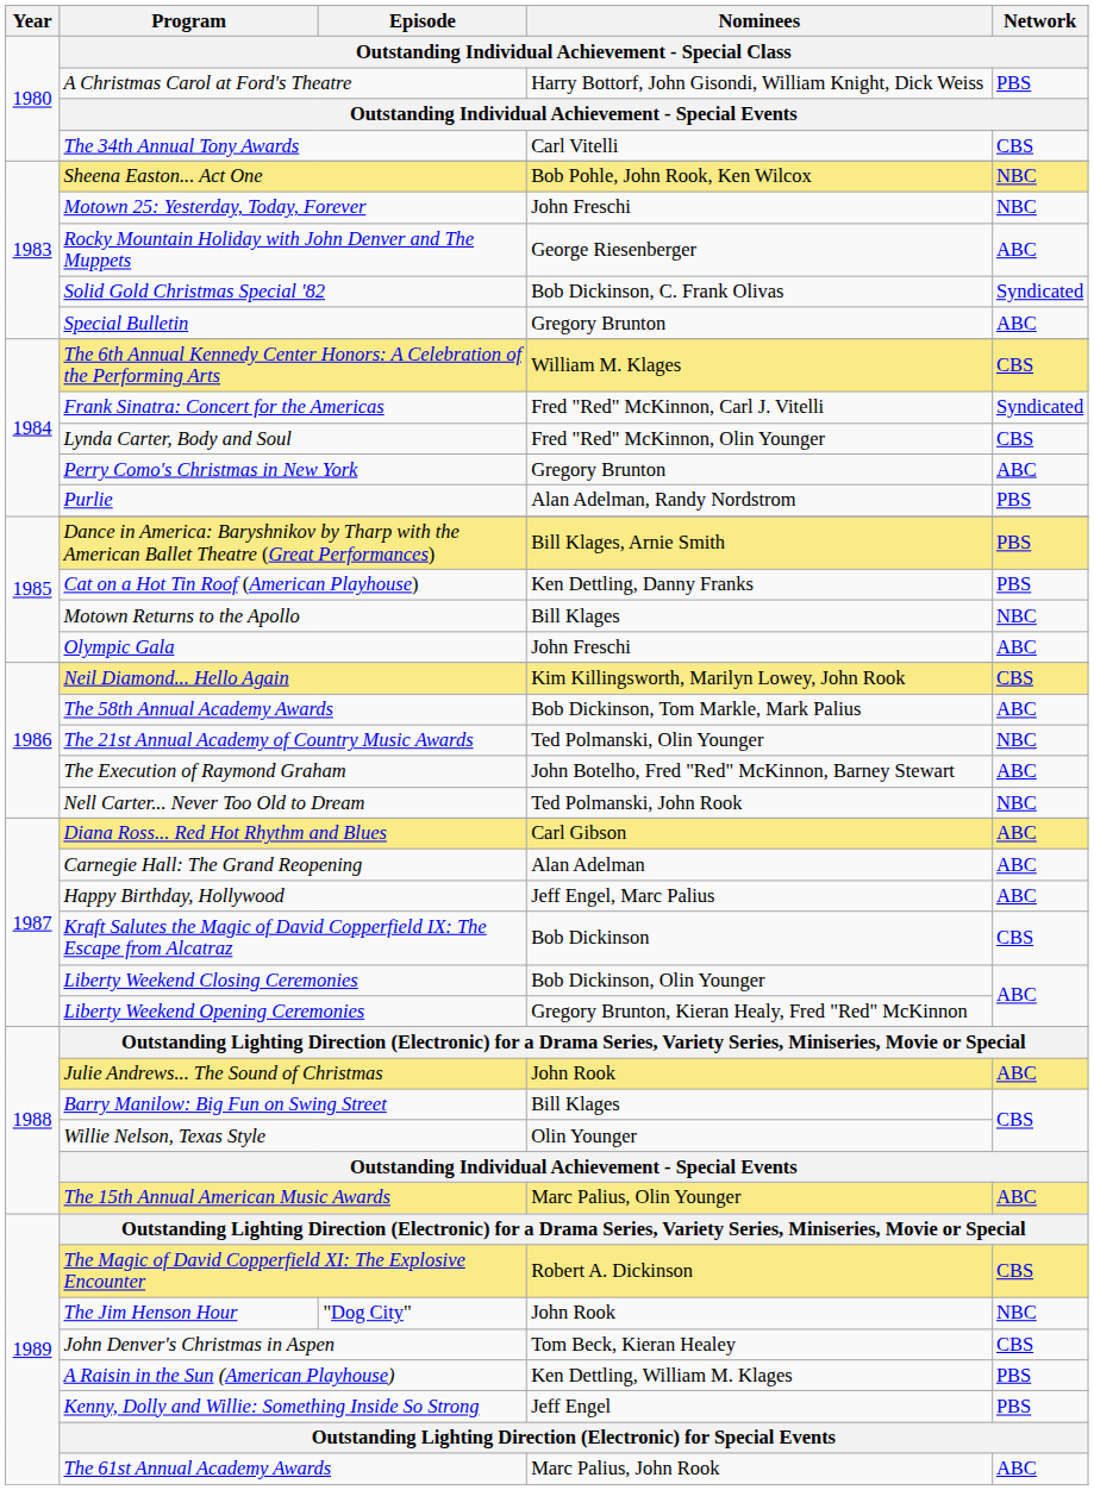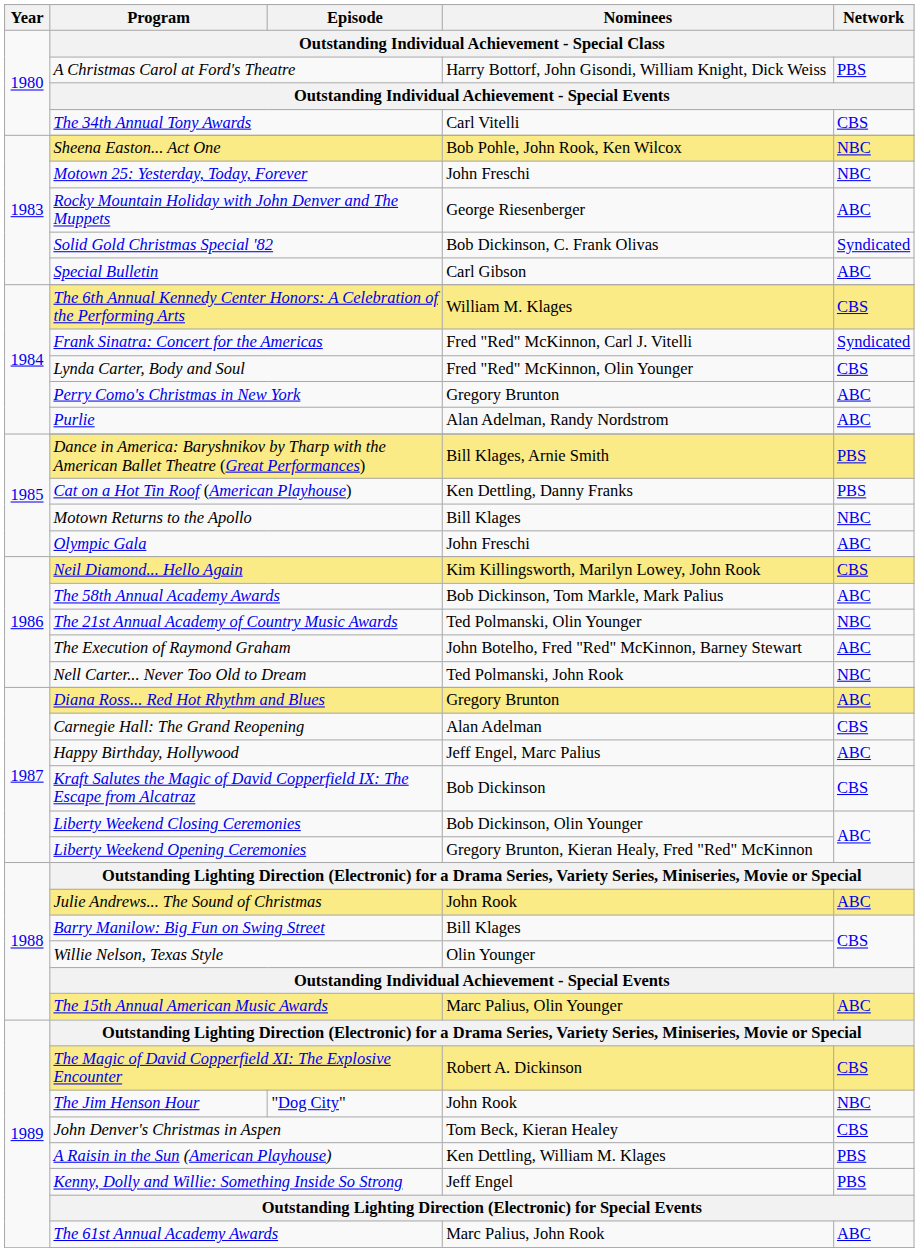Special Bulletin | Nominees: Gregory Brunton -> Carl Gibson
Purlie | Network: PBS -> ABC
Diana Ross... Red Hot Rhythm and Blues | Nominees: Carl Gibson -> Gregory Brunton
Carnegie Hall: The Grand Reopening | Network: ABC -> CBS
